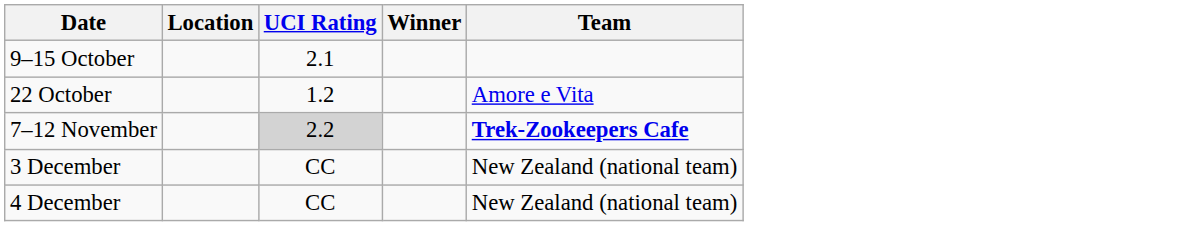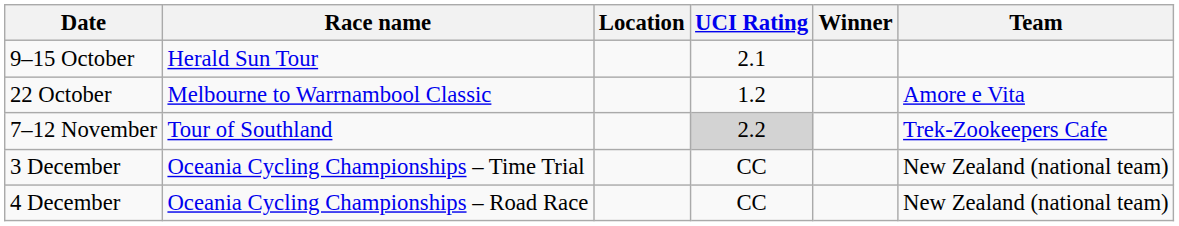+ column: Race name | Herald Sun Tour | Melbourne to Warrnambool Classic | Tour of Southland | Oceania Cycling Championships – Time Trial | Oceania Cycling Championships – Road Race
7–12 November | Team: bold -> normal
